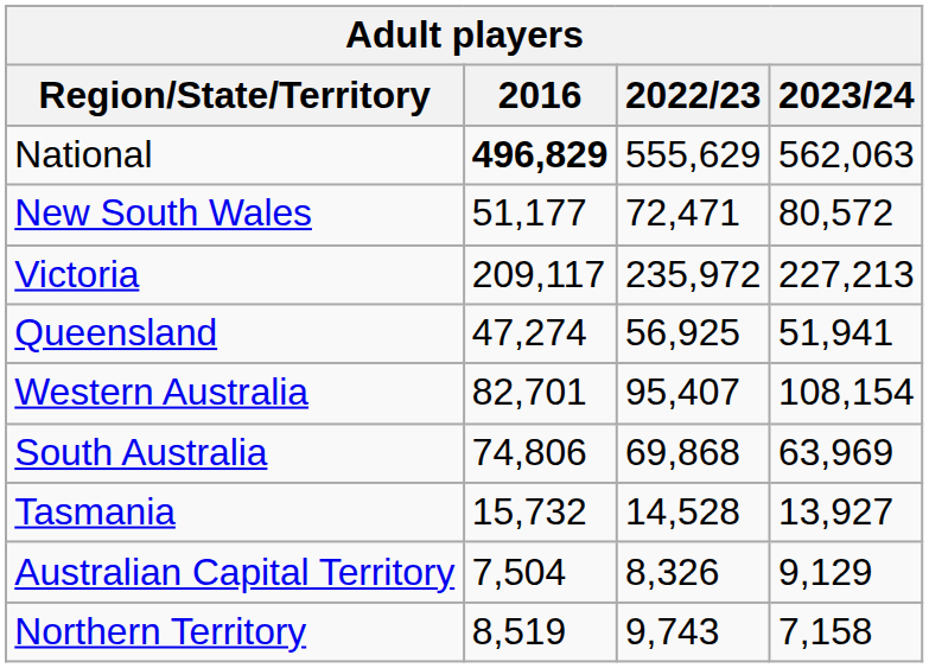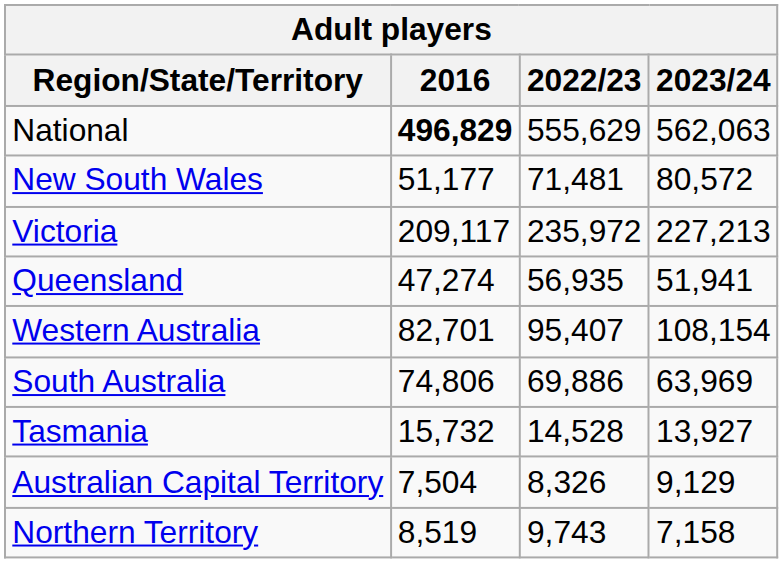New South Wales | 2022/23: 72,471 -> 71,481
Queensland | 2022/23: 56,925 -> 56,935
South Australia | 2022/23: 69,868 -> 69,886
